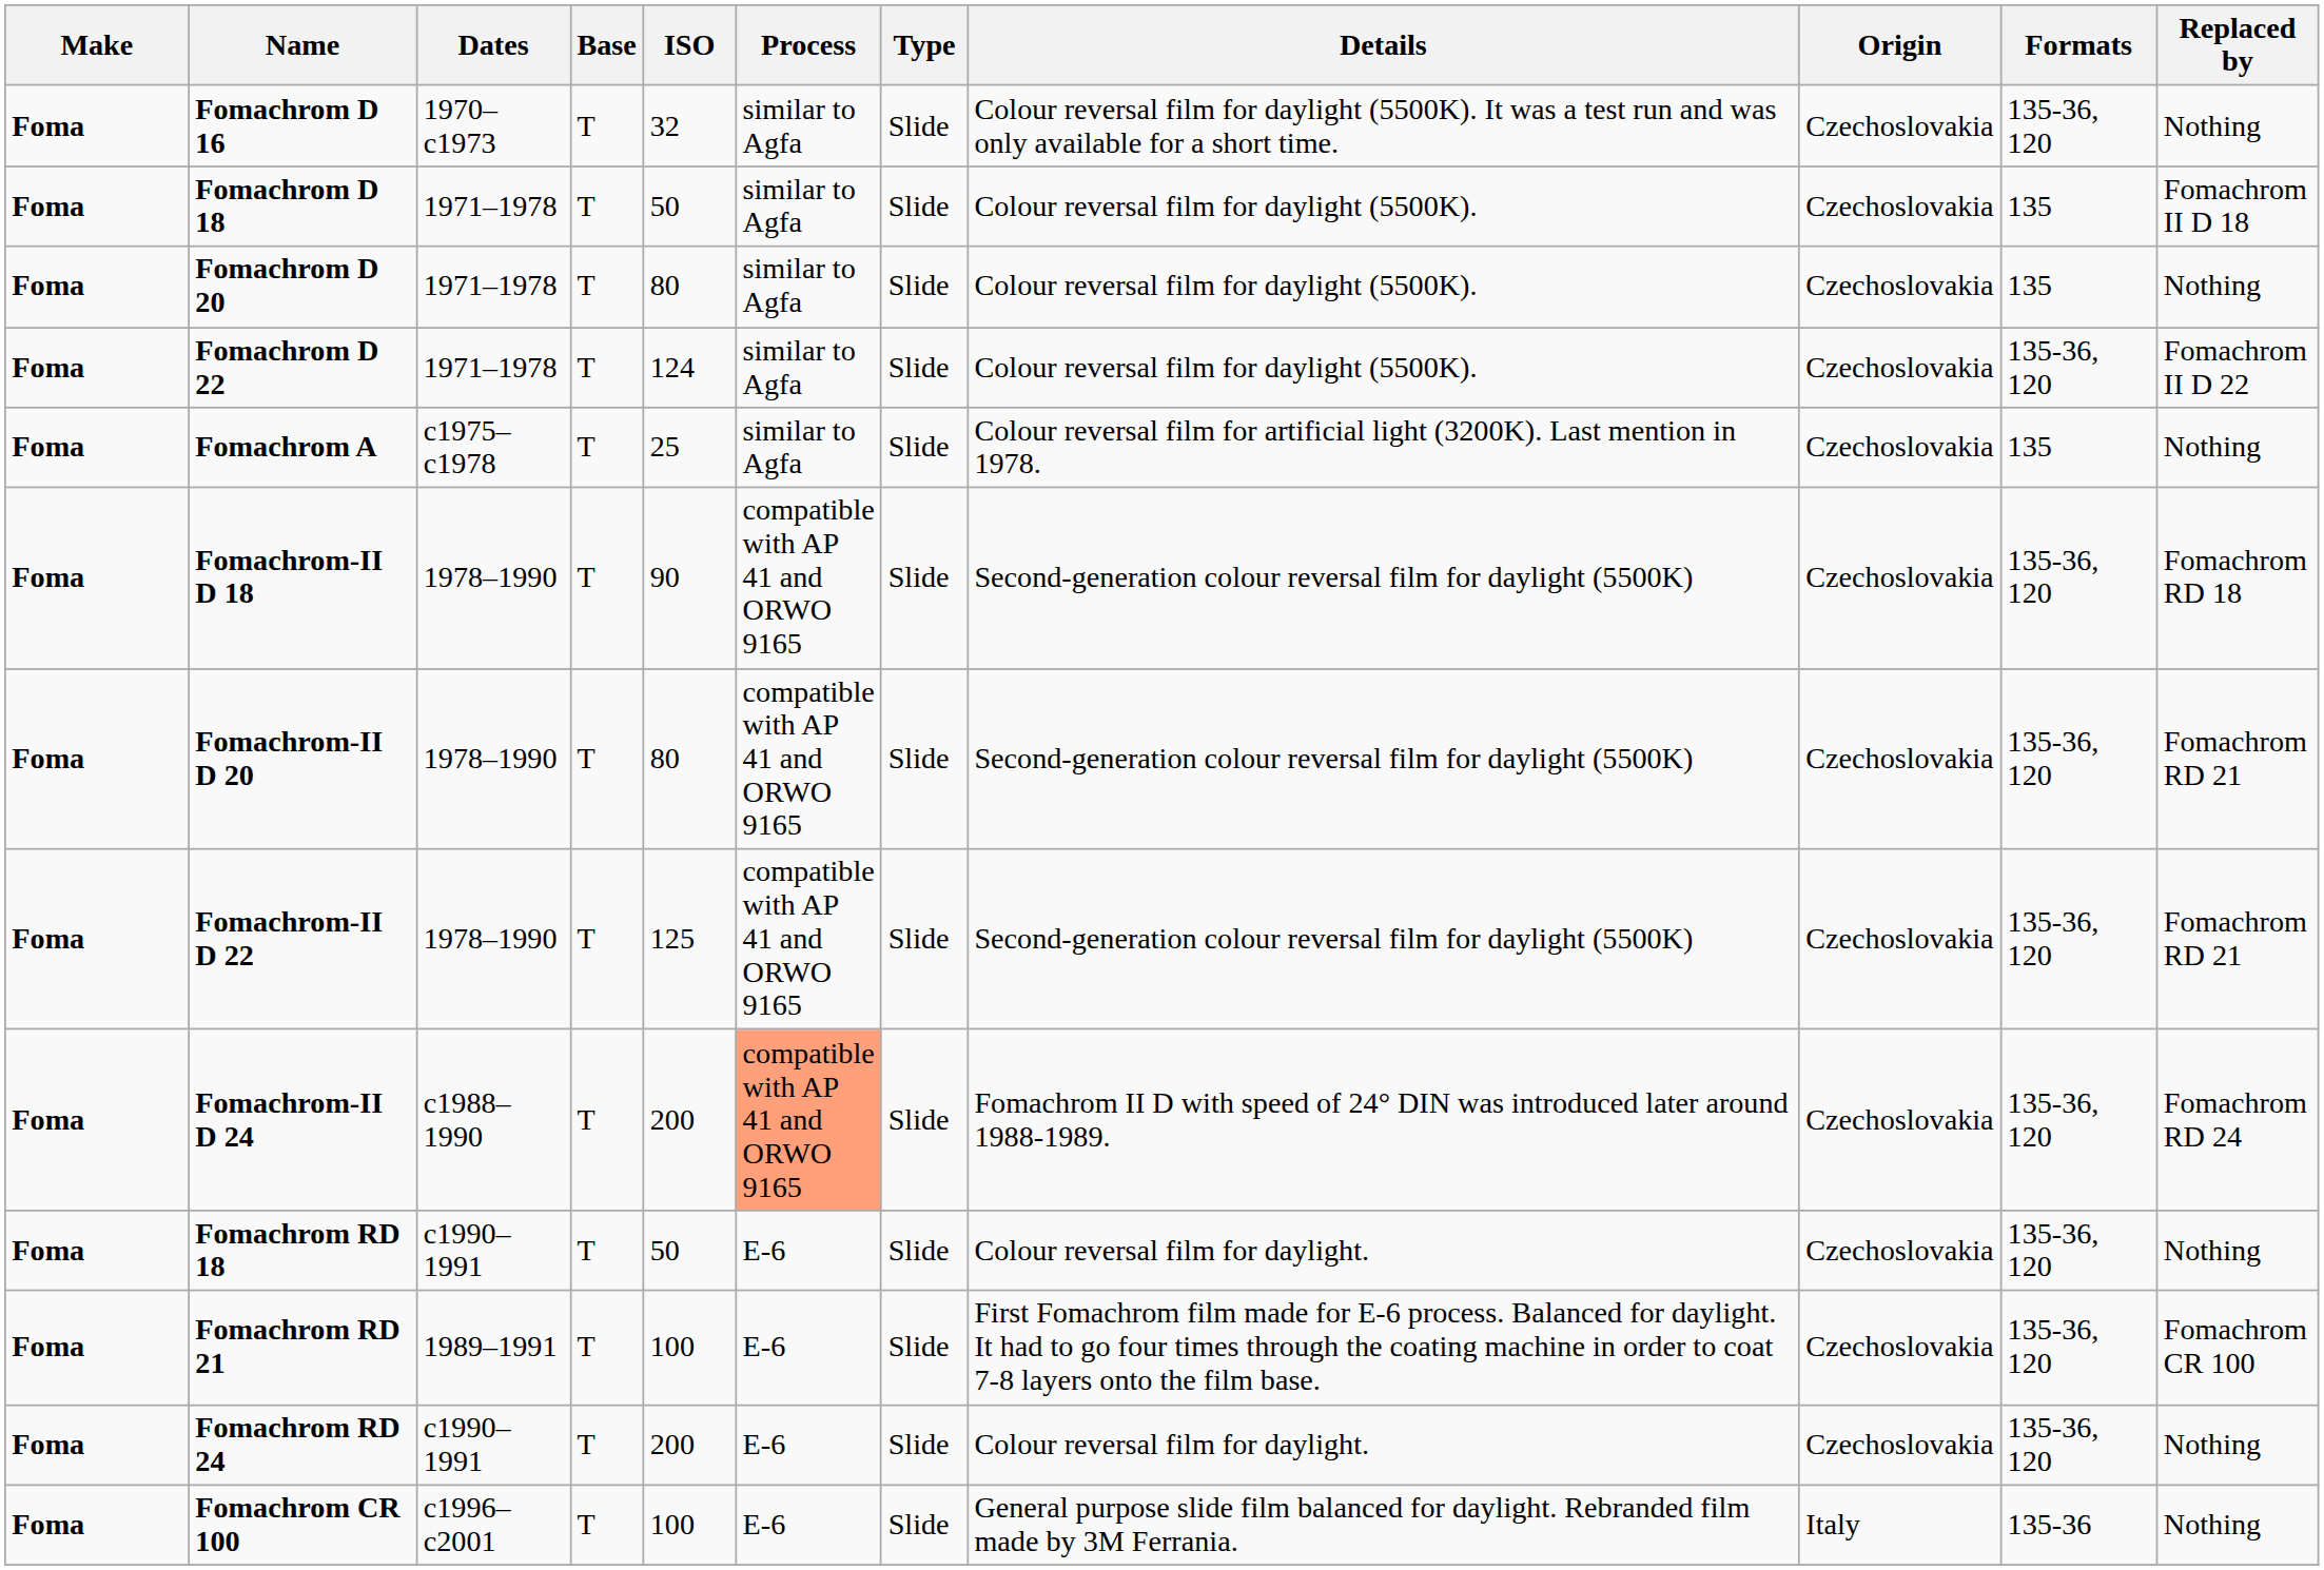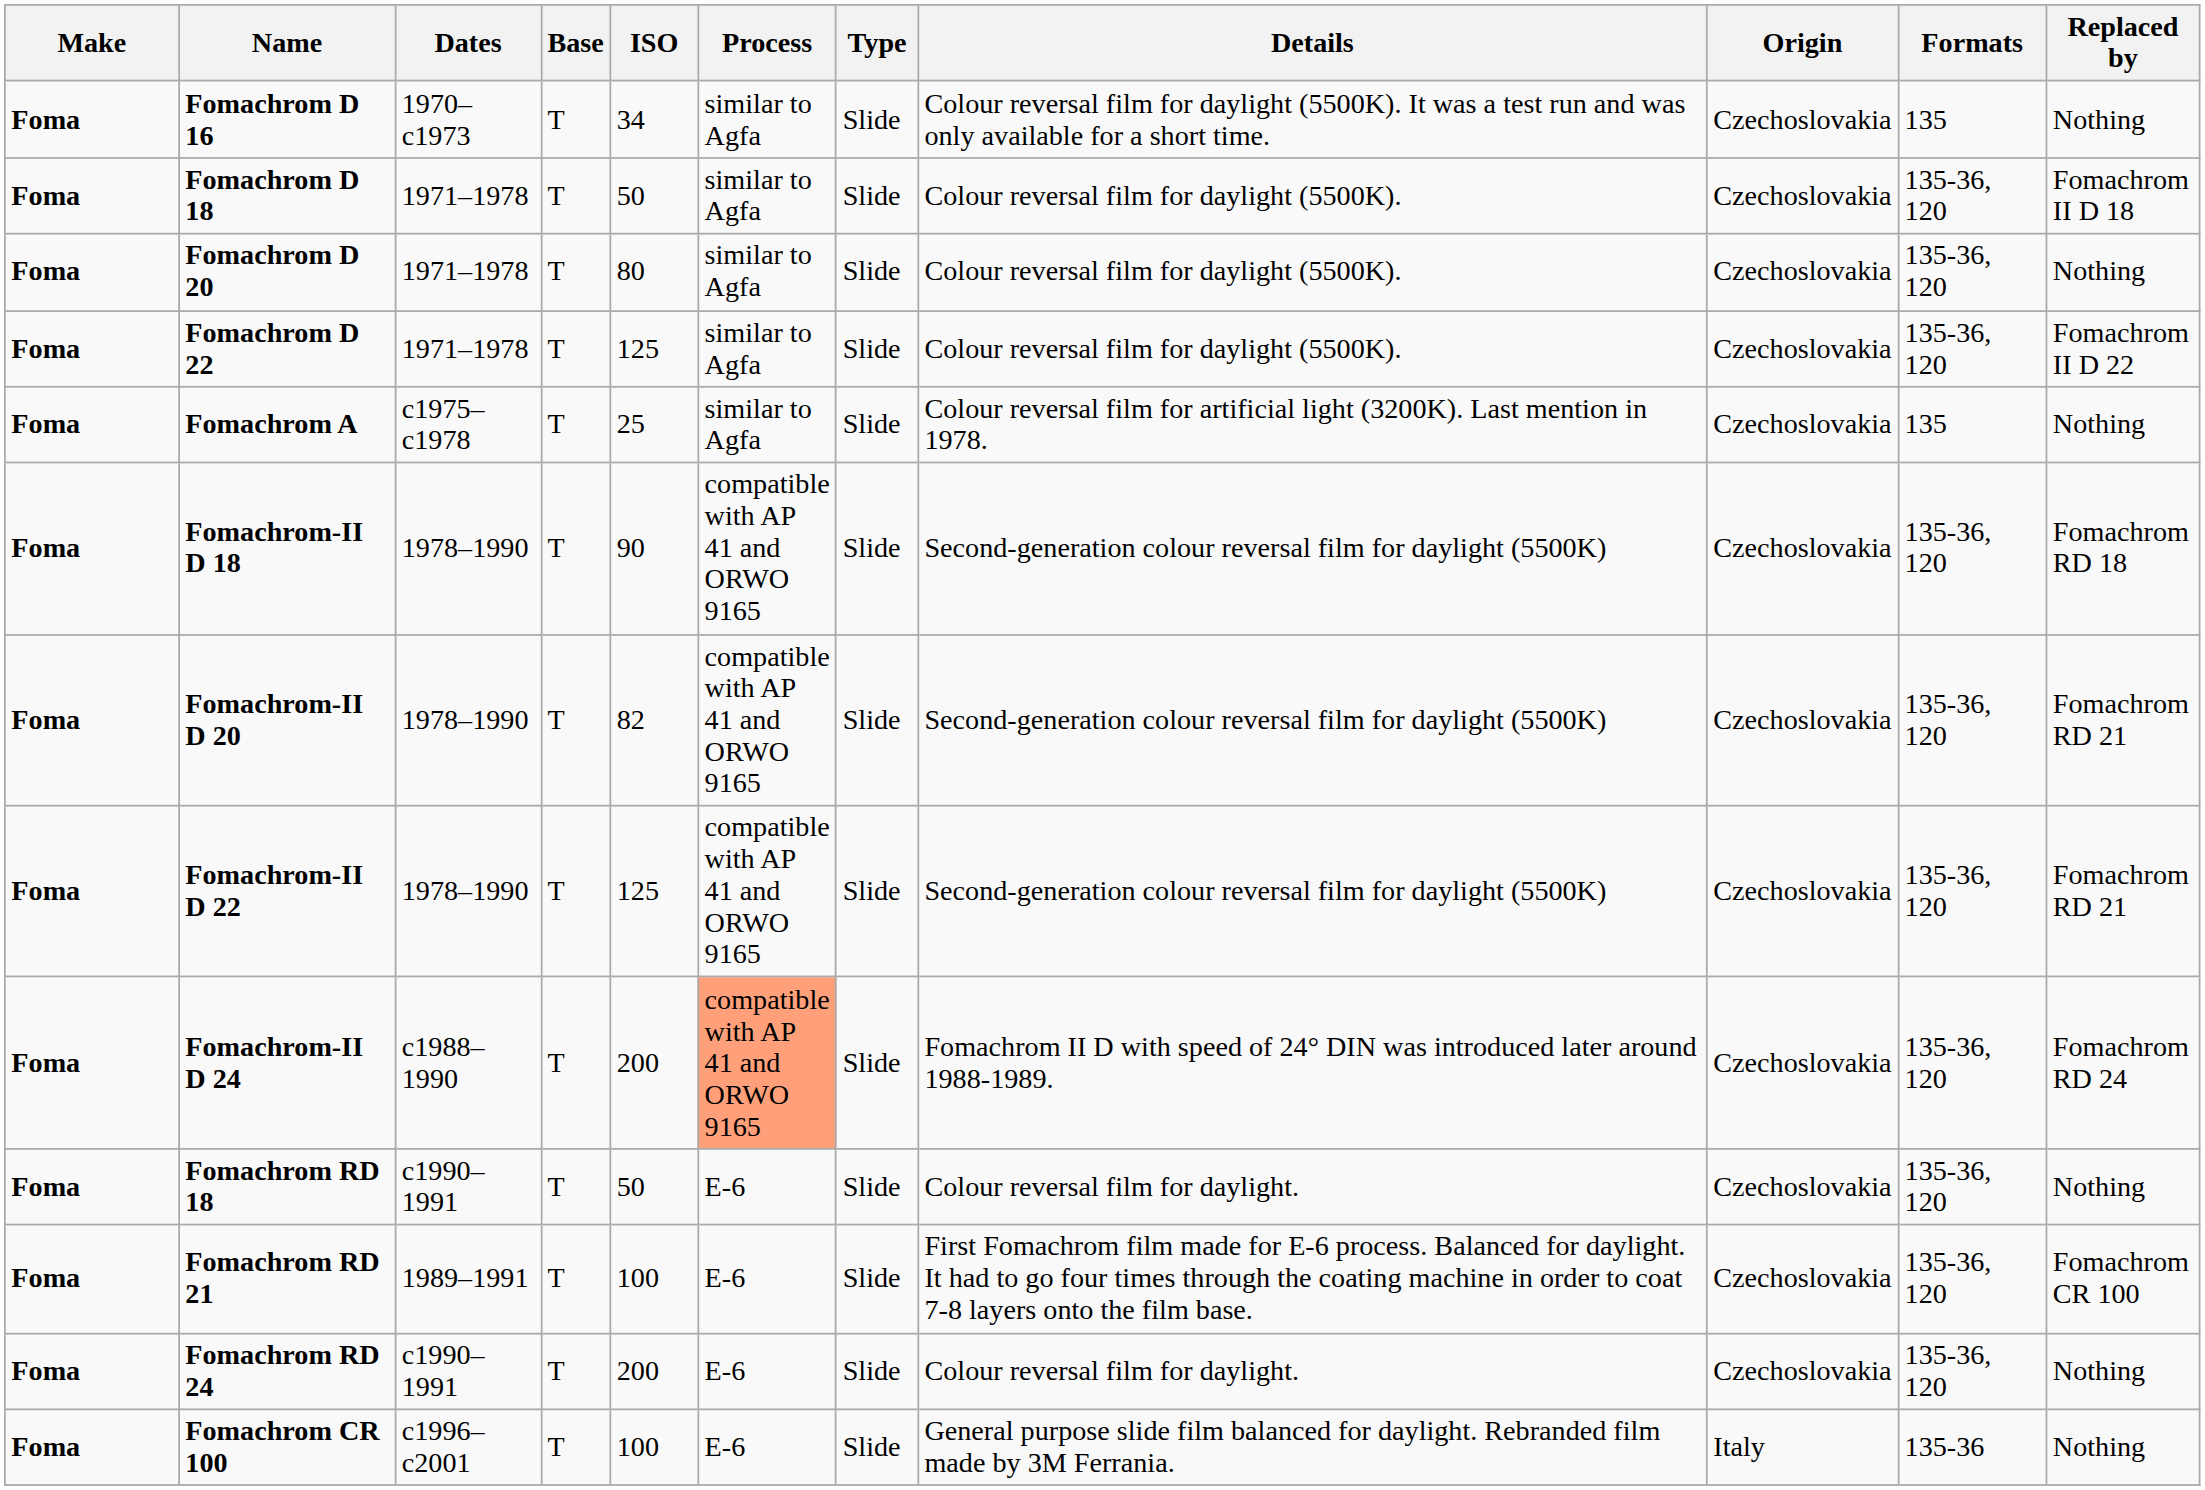Fomachrom D 16 | ISO: 32 -> 34
Fomachrom D 16 | Formats: 135-36, 120 -> 135
Fomachrom D 18 | Formats: 135 -> 135-36, 120
Fomachrom D 20 | Formats: 135 -> 135-36, 120
Fomachrom D 22 | ISO: 124 -> 125
Fomachrom-II D 20 | ISO: 80 -> 82
